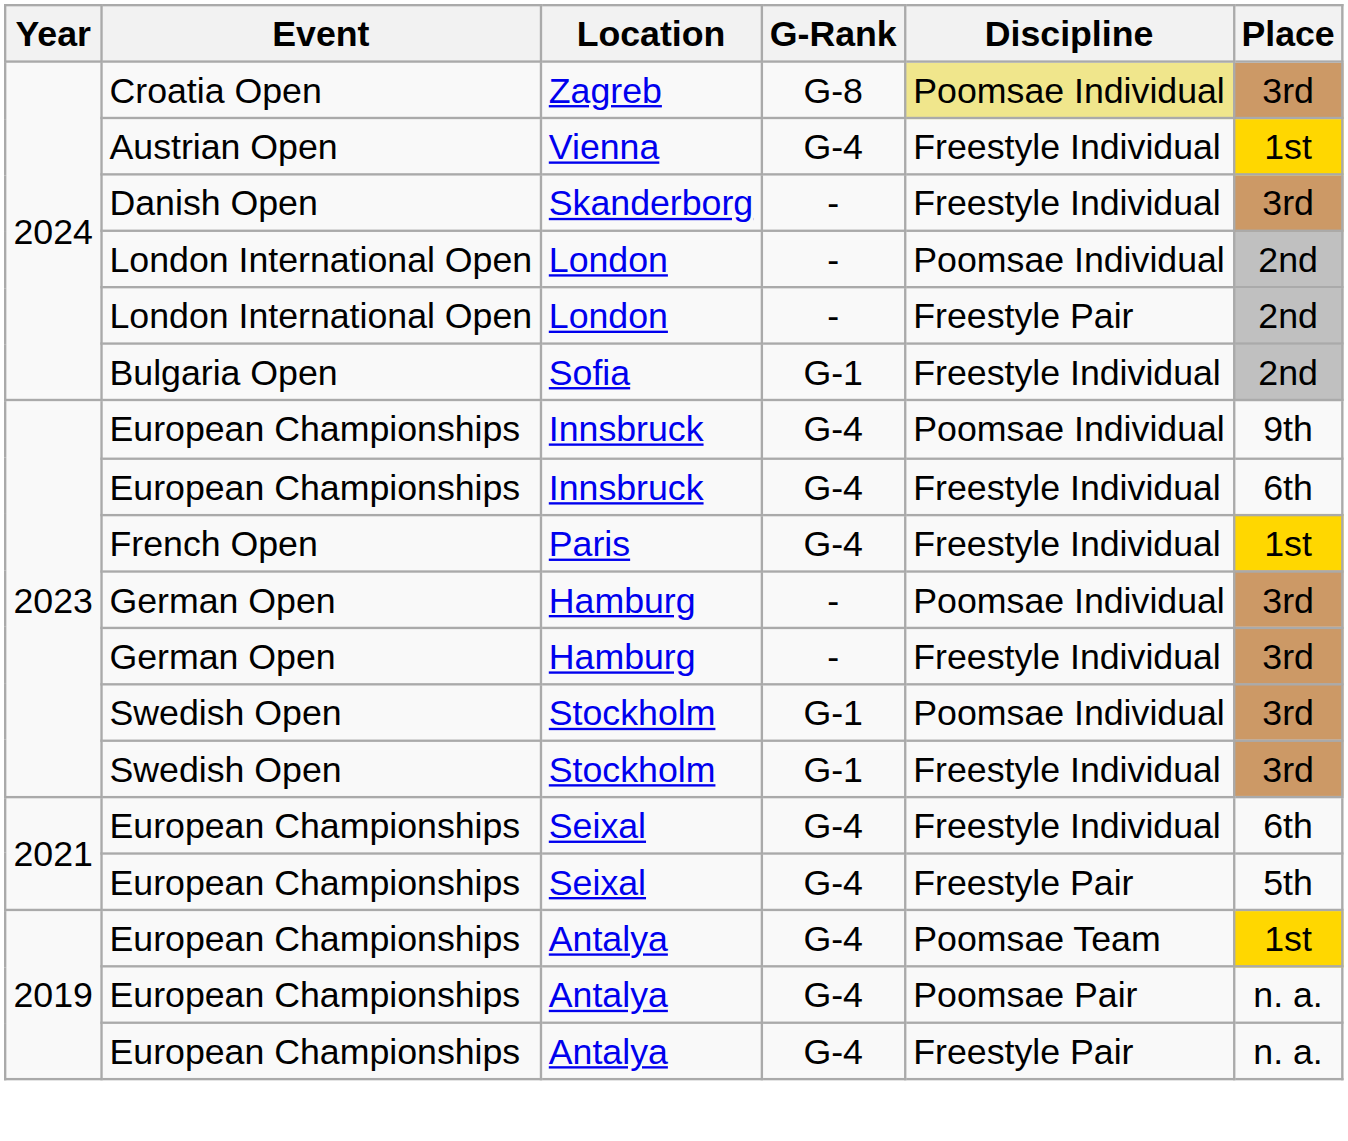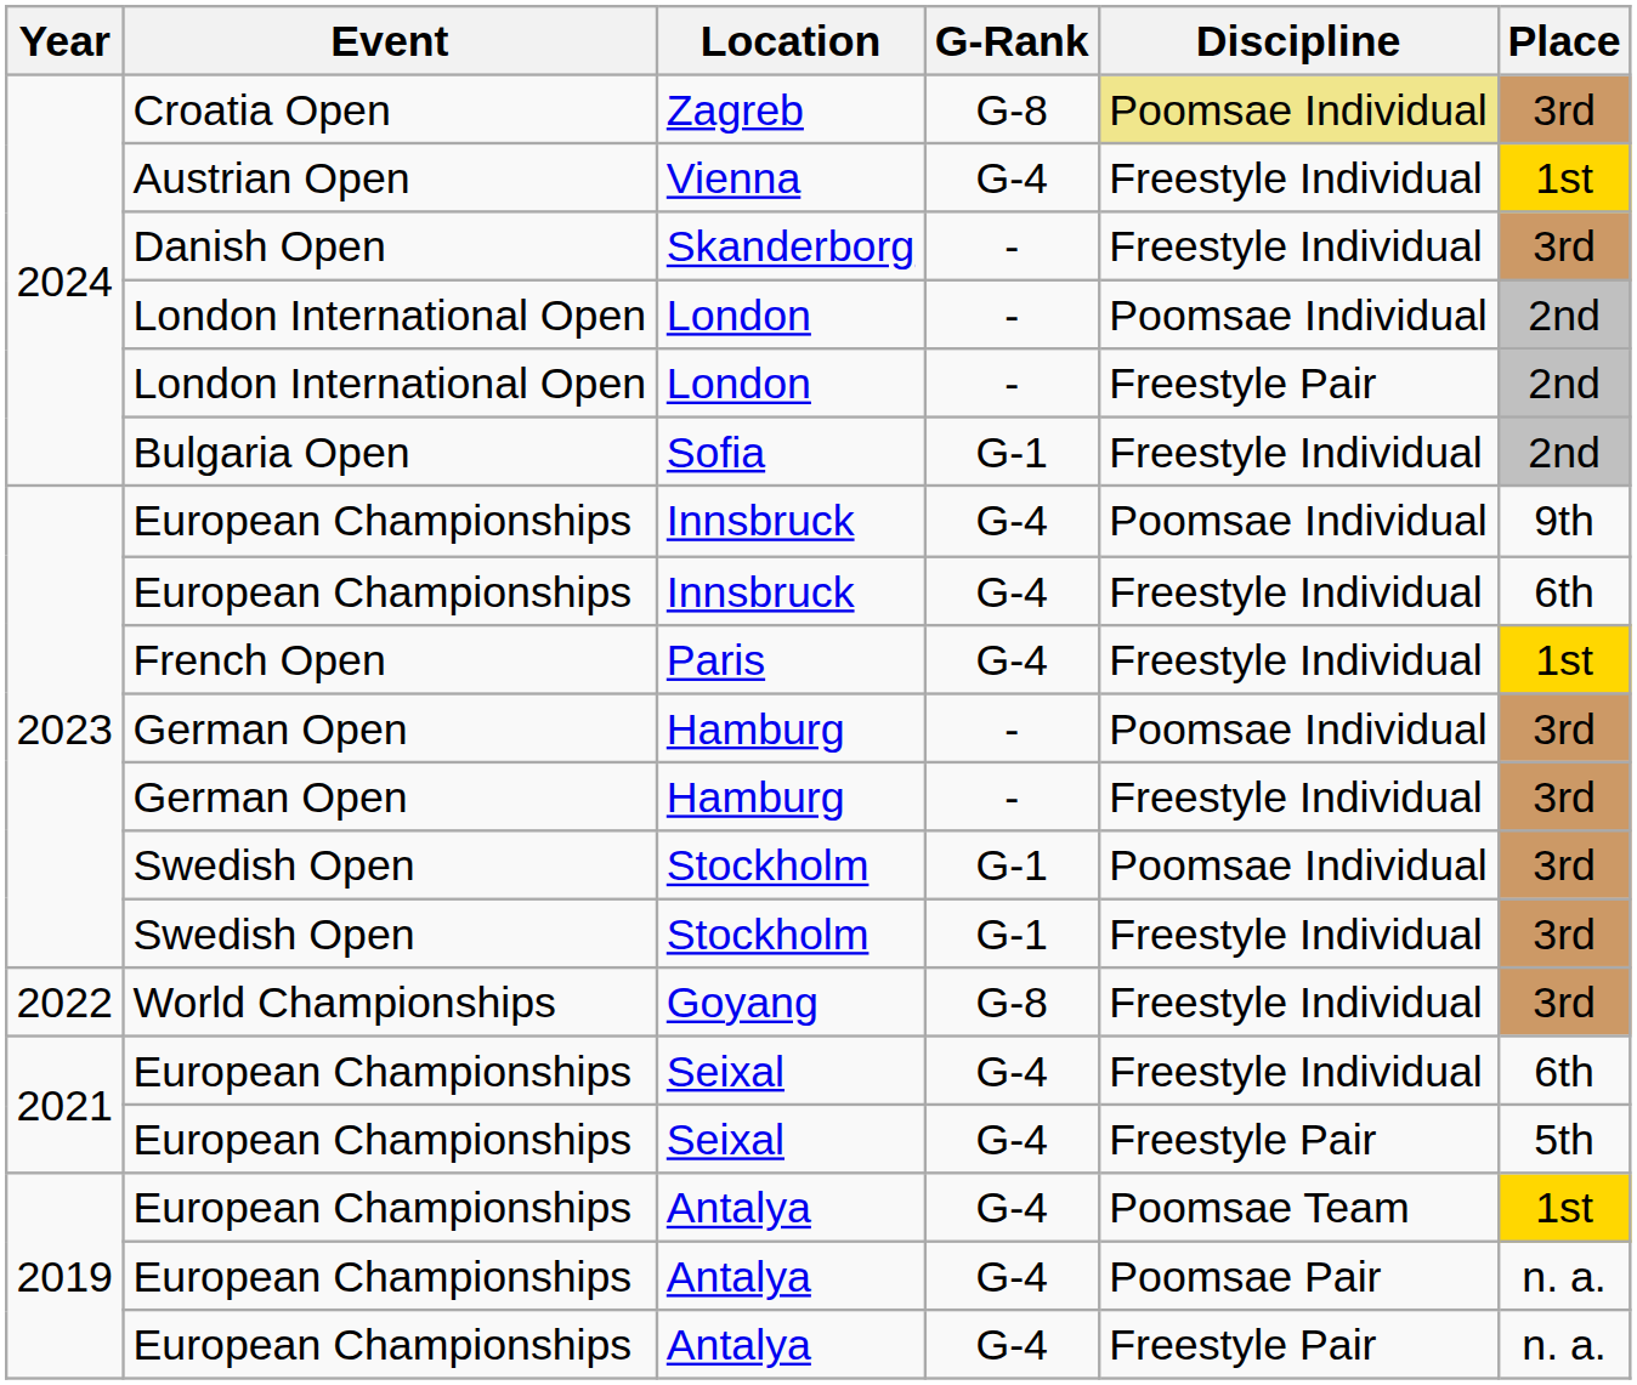+ row: 2022 | World Championships | Goyang | G-8 | Freestyle Individual | 3rd
